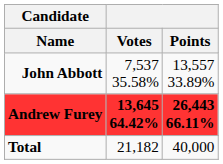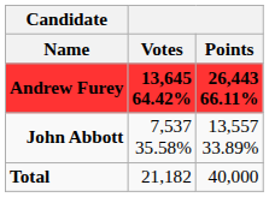rows swapped: Andrew Furey <-> John Abbott
